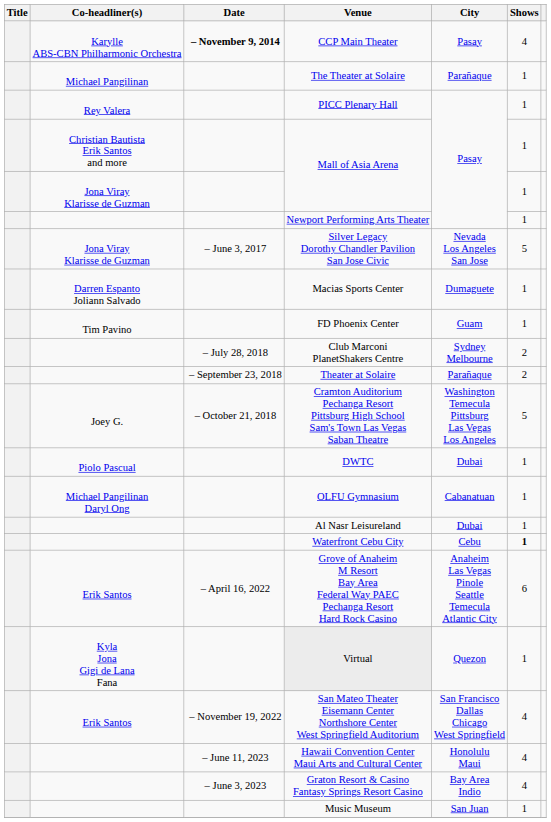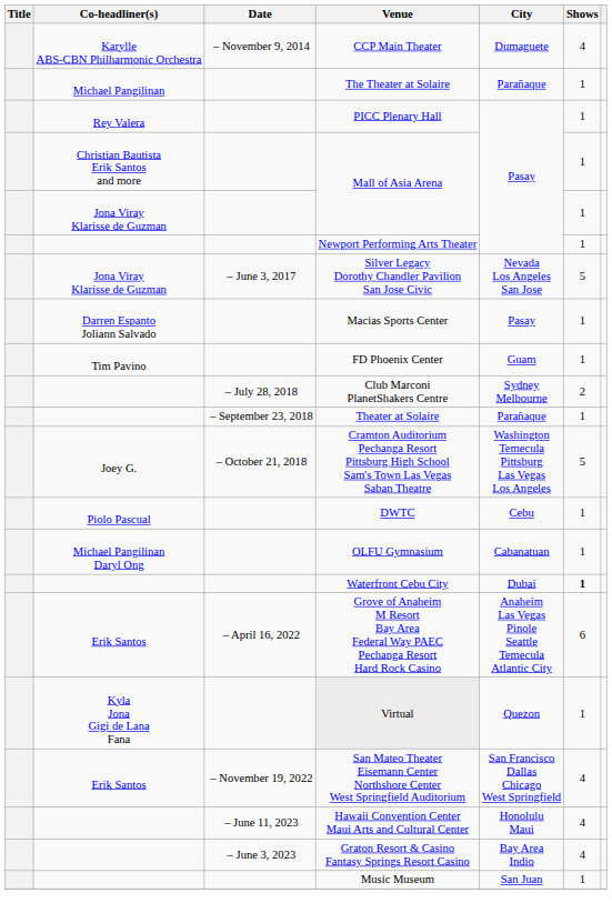CCP Main Theater | Date: bold -> normal
CCP Main Theater | City: Pasay -> Dumaguete
Macias Sports Center | City: Dumaguete -> Pasay
Theater at Solaire | Shows: 2 -> 1
DWTC | City: Dubai -> Cebu
- row: Al Nasr Leisureland | Dubai | 1
Waterfront Cebu City | City: Cebu -> Dubai
